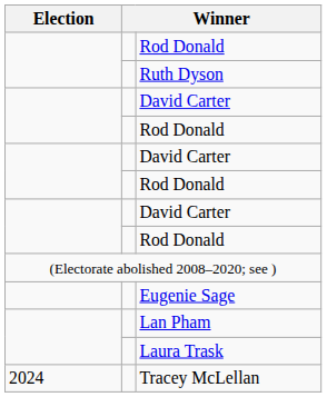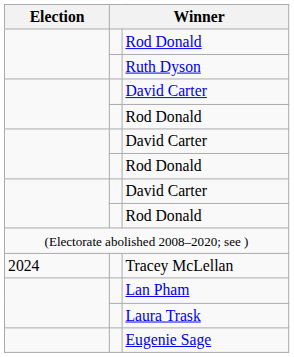rows swapped: Eugenie Sage <-> Tracey McLellan
